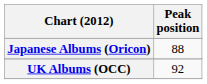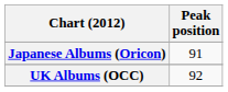Japanese Albums (Oricon) | Peak position: 88 -> 91
